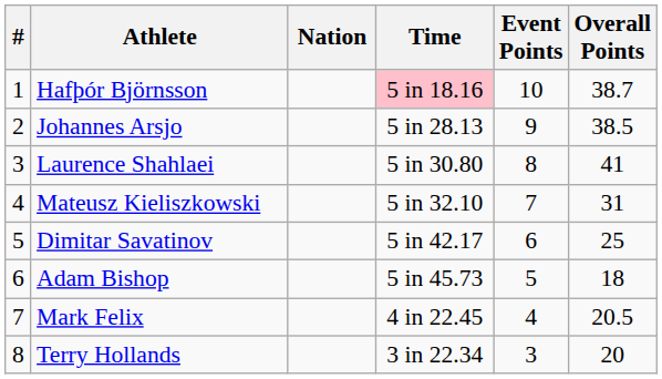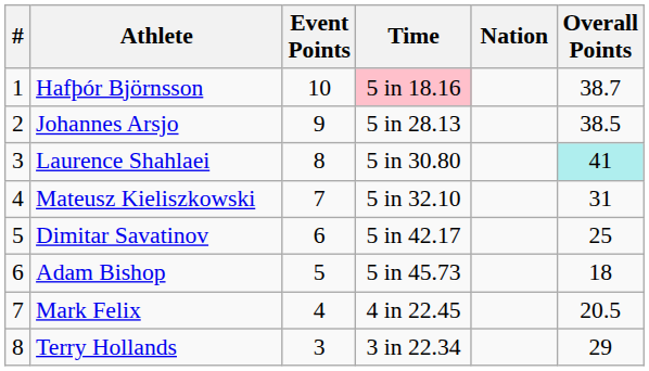columns swapped: Nation <-> Event Points
Laurence Shahlaei | Overall Points: no background -> paleturquoise background
Terry Hollands | Overall Points: 20 -> 29
